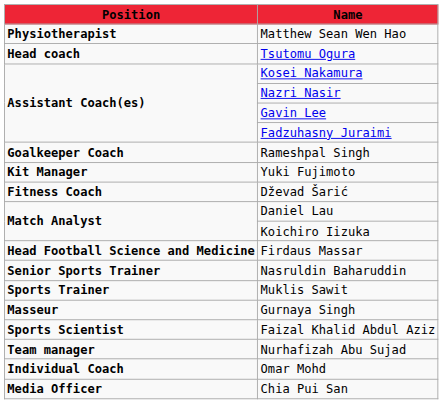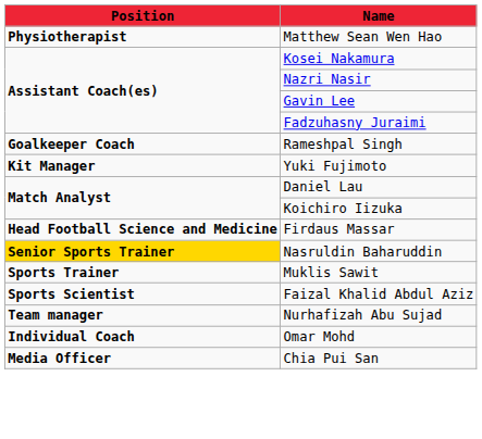- row: Head coach | Tsutomu Ogura
- row: Fitness Coach | Dževad Šarić
Nasruldin Baharuddin | Position: no background -> gold background
- row: Masseur | Gurnaya Singh
